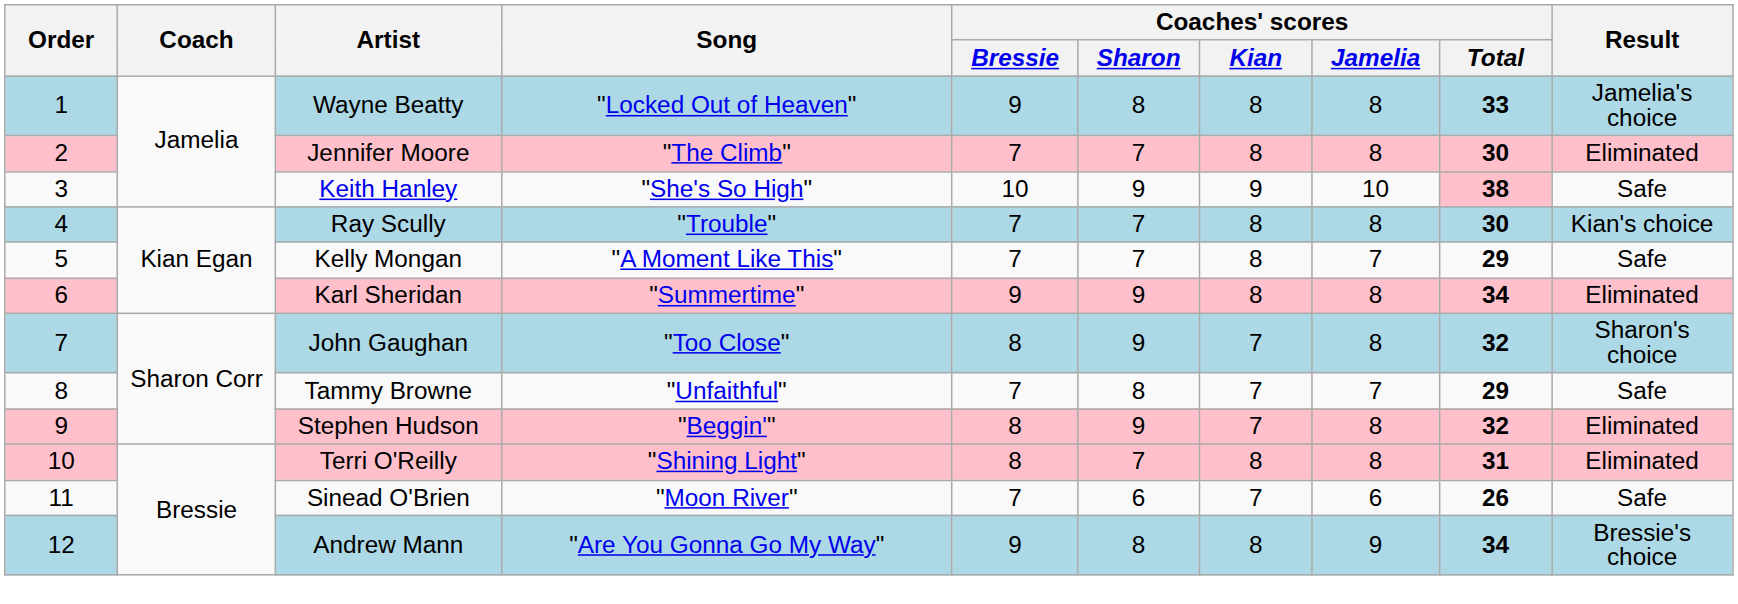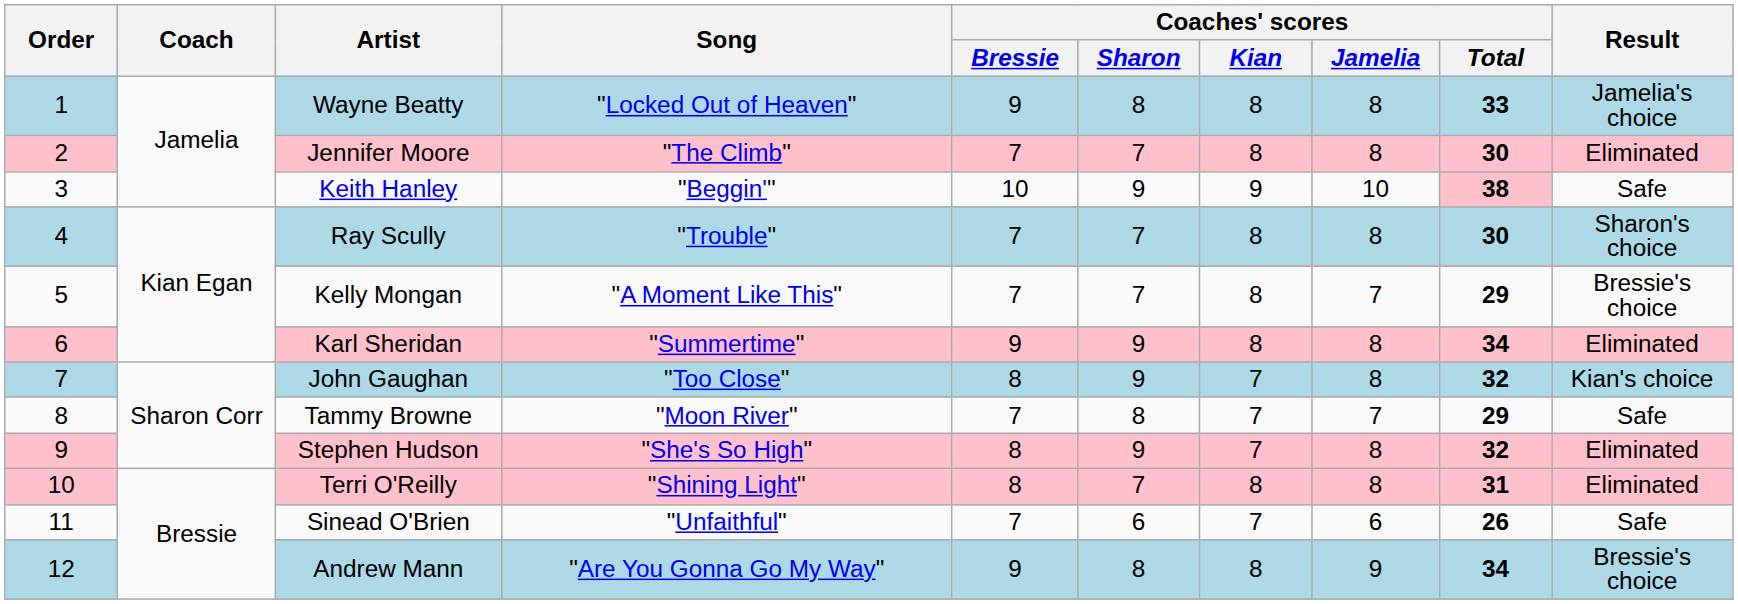Keith Hanley | Song: "She's So High" -> "Beggin'"
Ray Scully | Result: Kian's choice -> Sharon's choice
Kelly Mongan | Result: Safe -> Bressie's choice
John Gaughan | Result: Sharon's choice -> Kian's choice
Tammy Browne | Song: "Unfaithful" -> "Moon River"
Stephen Hudson | Song: "Beggin'" -> "She's So High"
Sinead O'Brien | Song: "Moon River" -> "Unfaithful"
